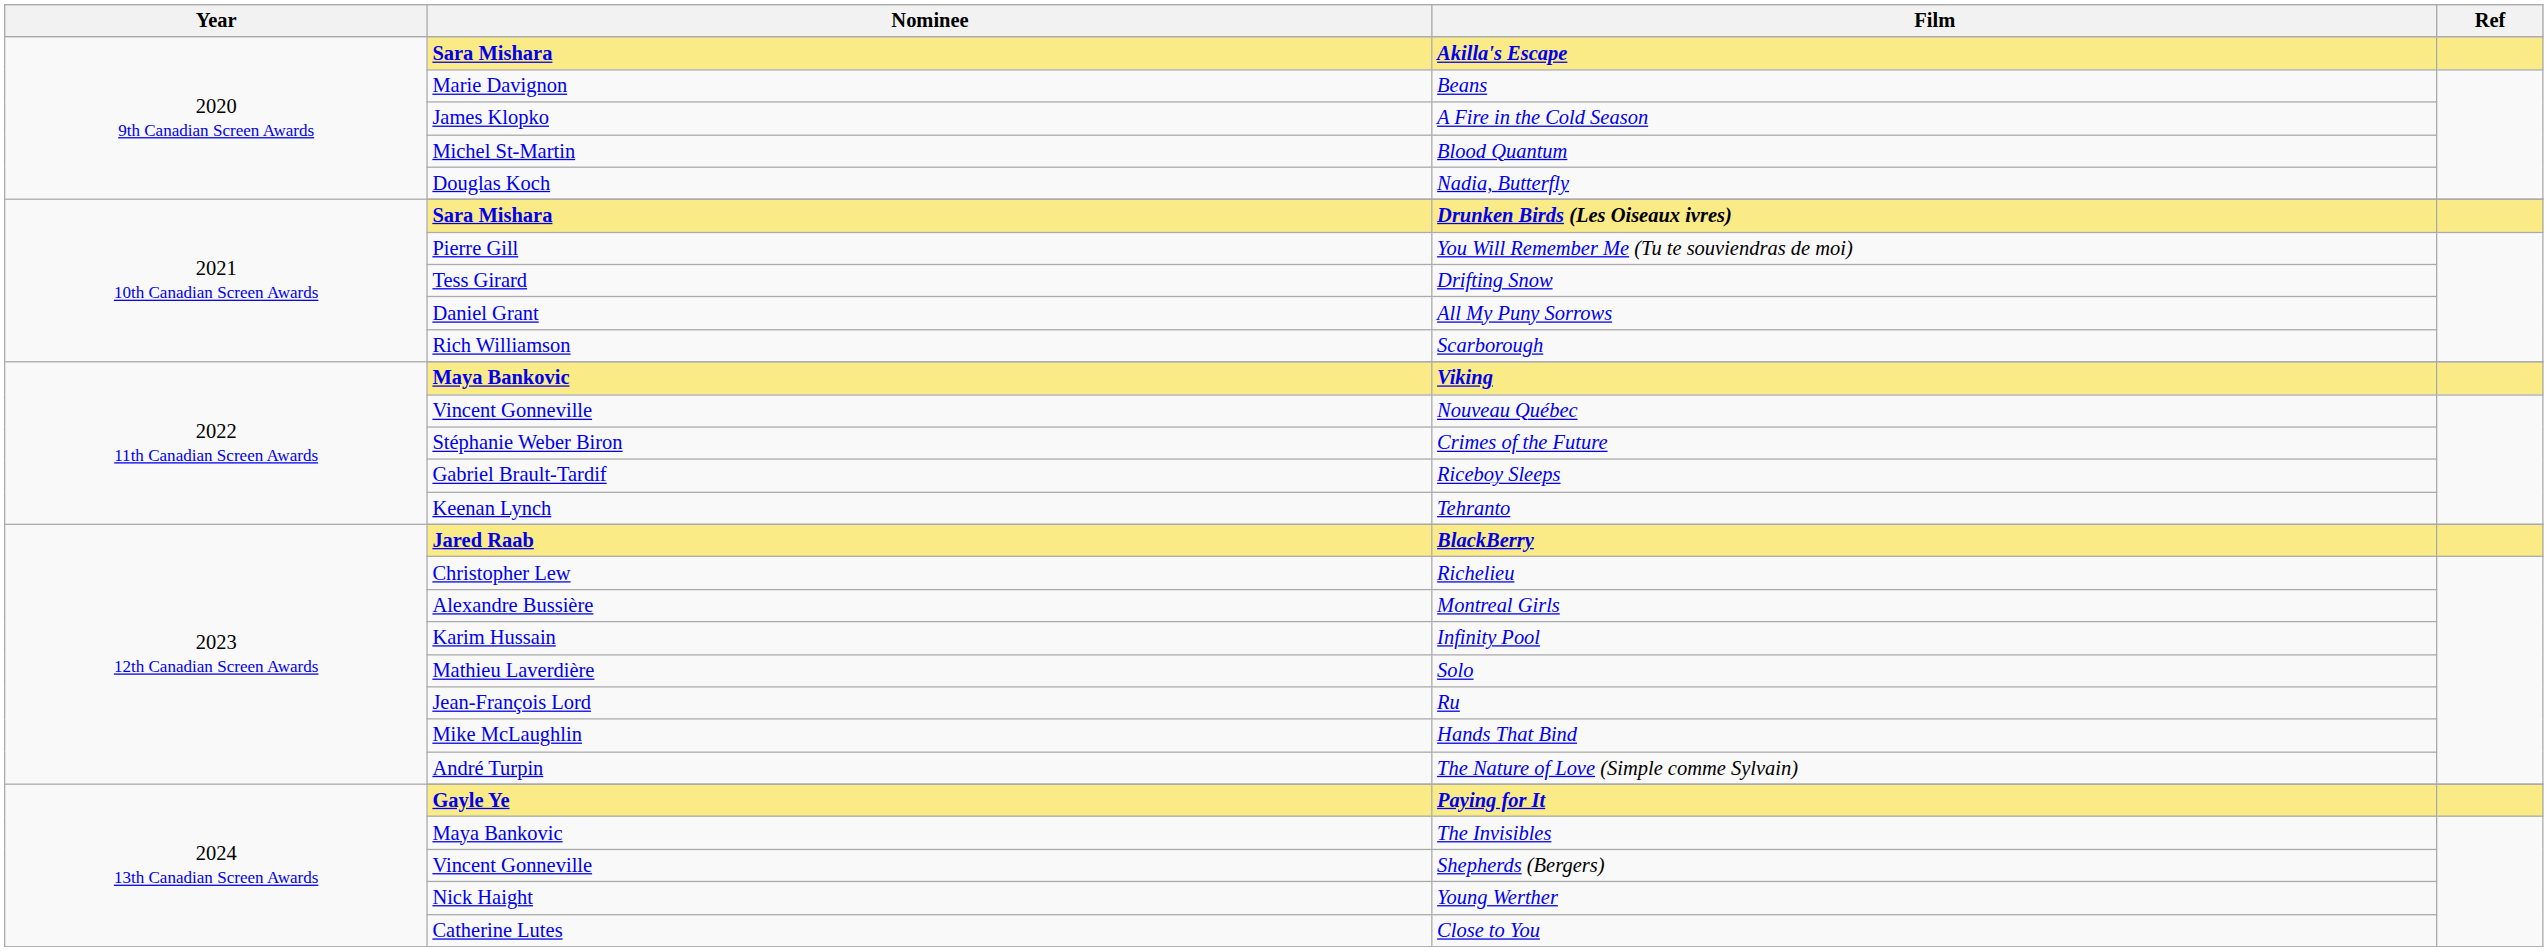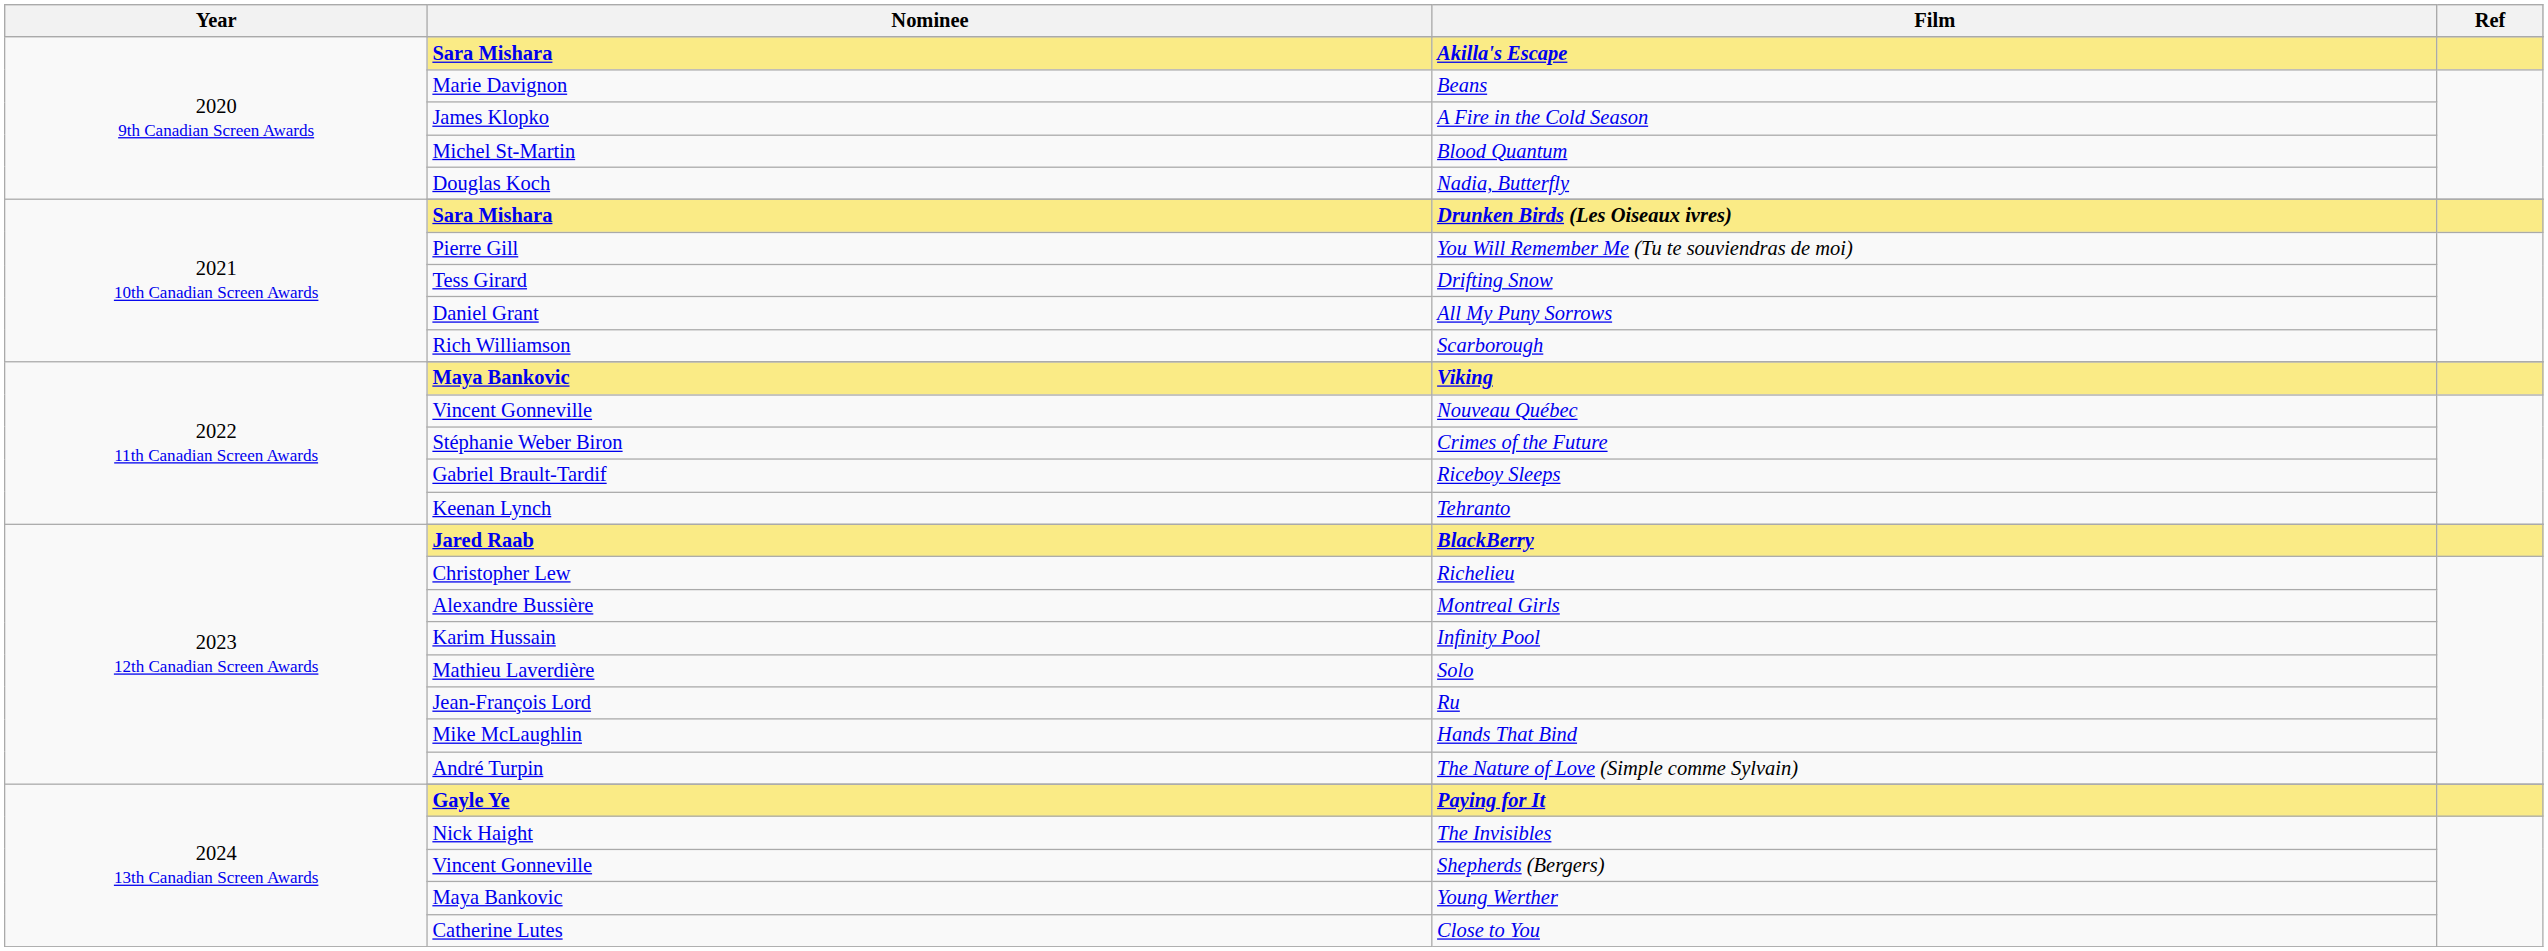The Invisibles | Nominee: Maya Bankovic -> Nick Haight
Young Werther | Nominee: Nick Haight -> Maya Bankovic
